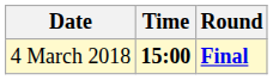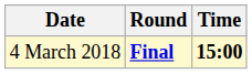columns swapped: Time <-> Round
